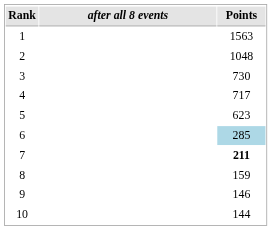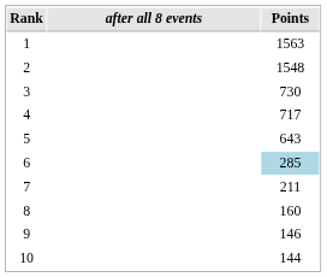2 | Points: 1048 -> 1548
5 | Points: 623 -> 643
7 | Points: bold -> normal
8 | Points: 159 -> 160
